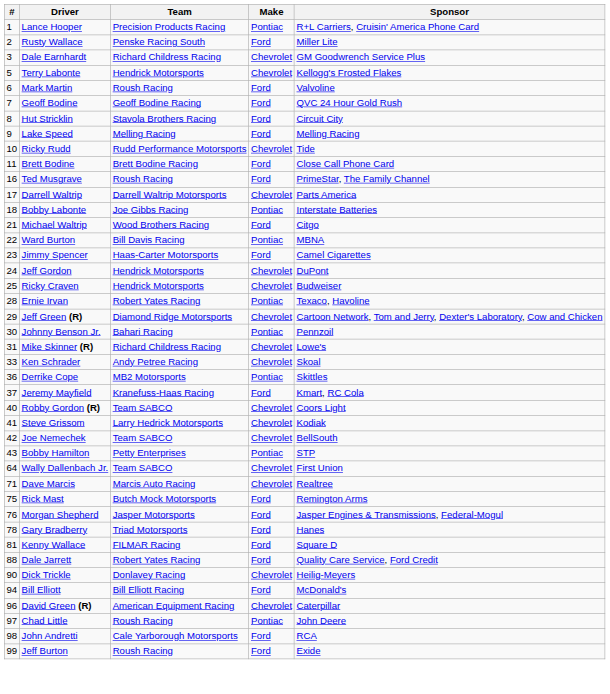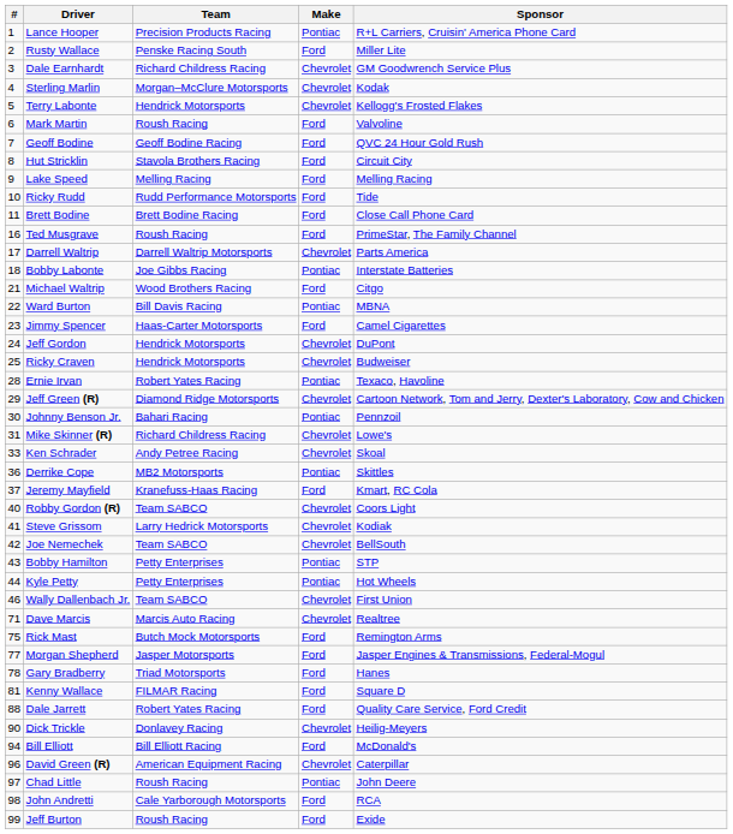+ row: 4 | Sterling Marlin | Morgan–McClure Motorsports | Chevrolet | Kodak
Ricky Rudd | Make: Chevrolet -> Ford
+ row: 44 | Kyle Petty | Petty Enterprises | Pontiac | Hot Wheels
Wally Dallenbach Jr. | #: 64 -> 46
Morgan Shepherd | #: 76 -> 77
